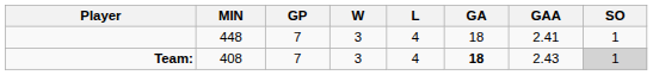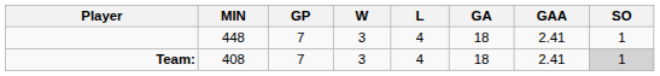Team: | GA: bold -> normal
Team: | GAA: 2.43 -> 2.41
